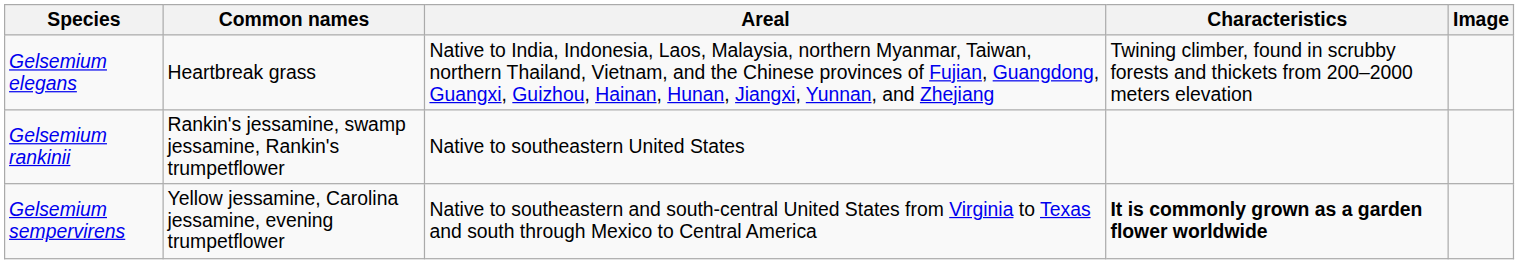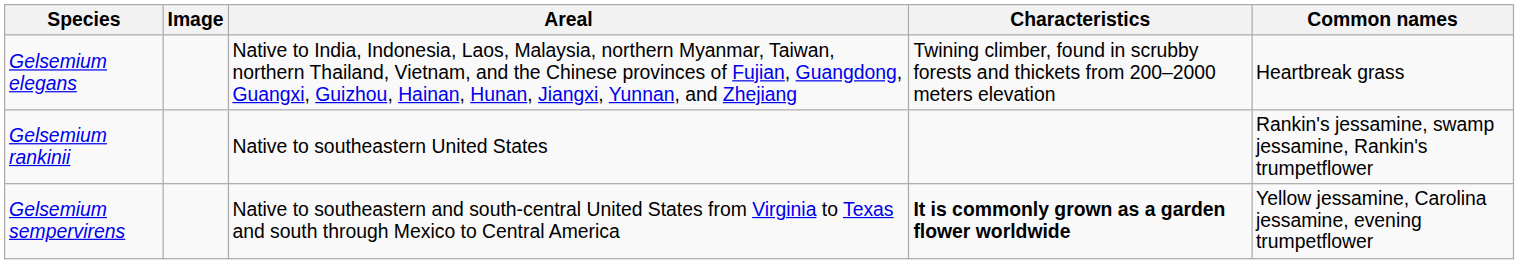columns swapped: Common names <-> Image
